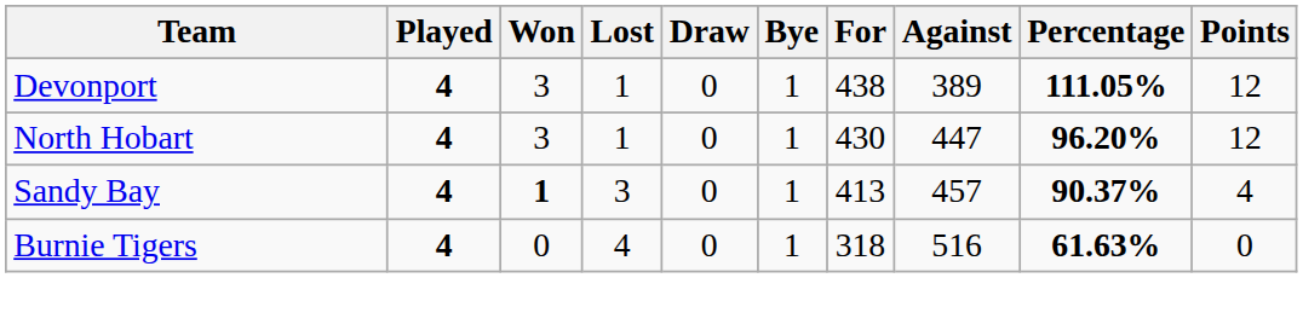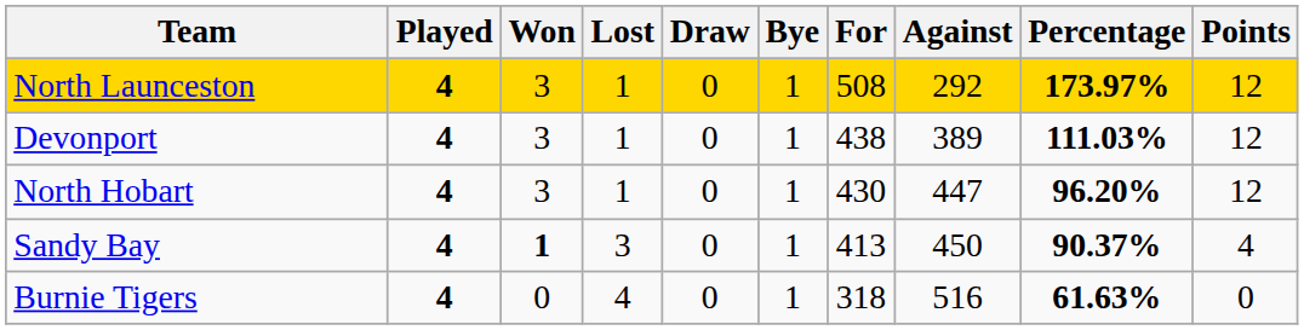+ row: North Launceston | 4 | 3 | 1 | 0 | 1 | 508 | 292 | 173.97% | 12
Devonport | Percentage: 111.05% -> 111.03%
Sandy Bay | Against: 457 -> 450
